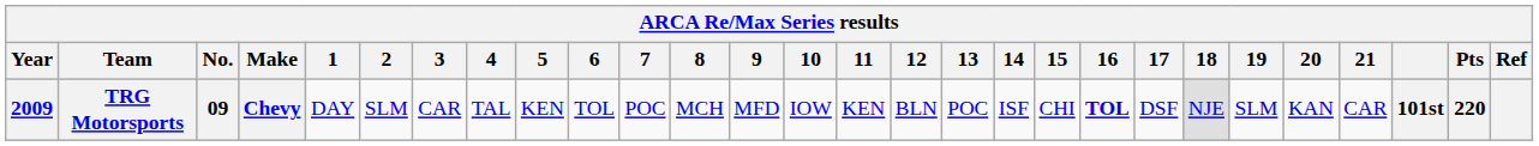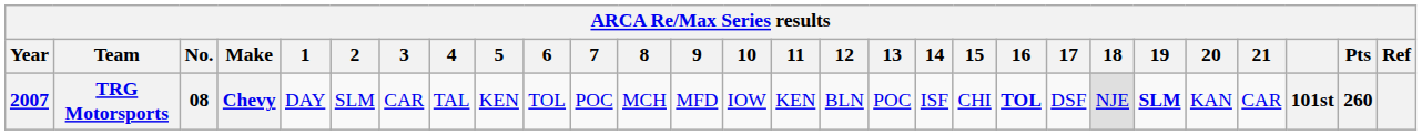TRG Motorsports | Year: 2009 -> 2007
TRG Motorsports | No.: 09 -> 08
TRG Motorsports | 19: normal -> bold
TRG Motorsports | Pts: 220 -> 260
